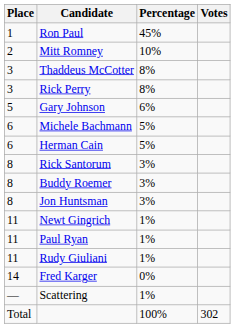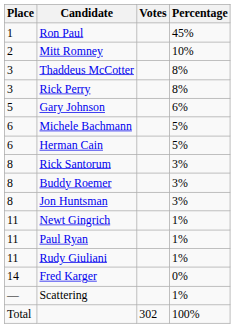columns swapped: Percentage <-> Votes
